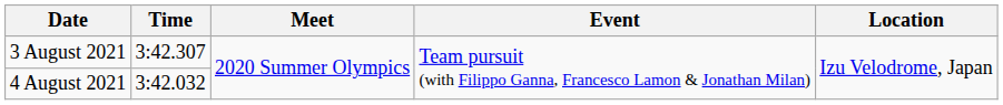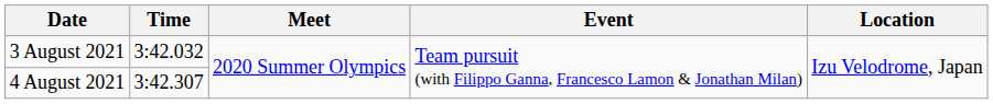3 August 2021 | Time: 3:42.307 -> 3:42.032
4 August 2021 | Time: 3:42.032 -> 3:42.307
